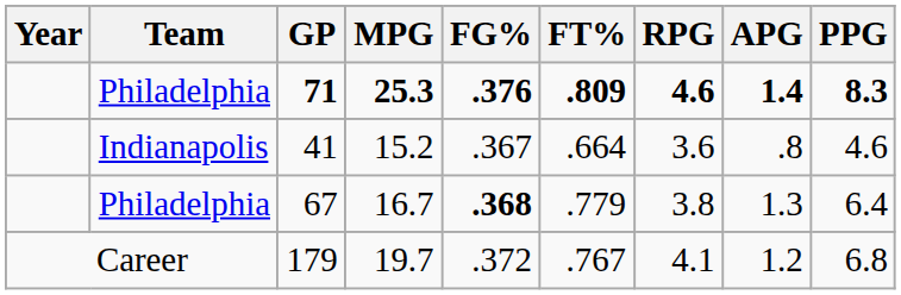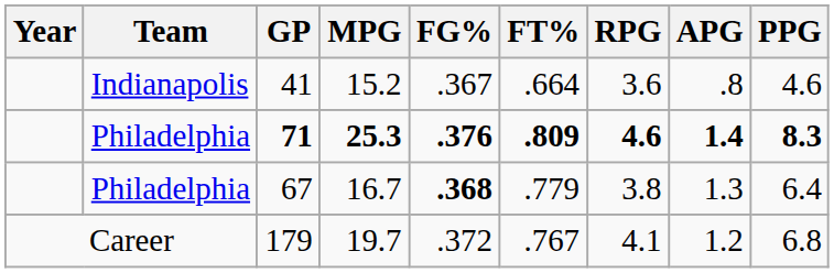rows swapped: 41 <-> 71
